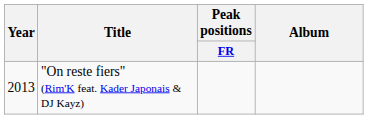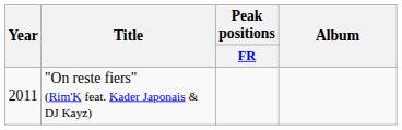"On reste fiers" (Rim'K feat. Kader Japonais & DJ Kayz) | Year: 2013 -> 2011
